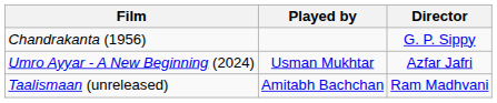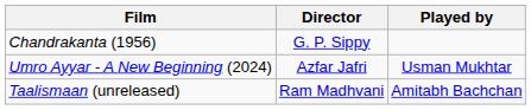columns swapped: Director <-> Played by
